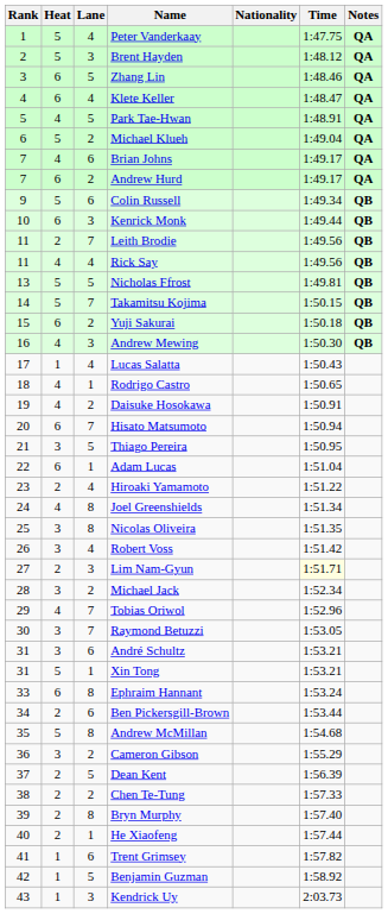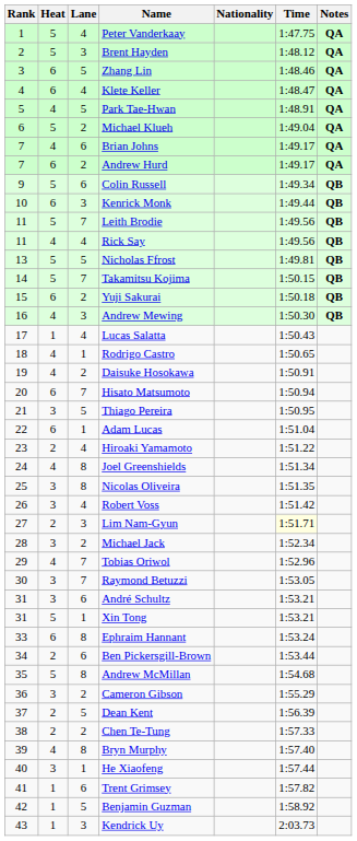Leith Brodie | Heat: 2 -> 5
Bryn Murphy | Heat: 2 -> 4
He Xiaofeng | Heat: 2 -> 3
